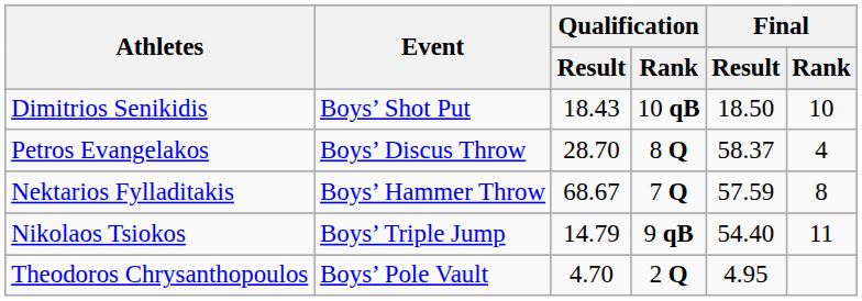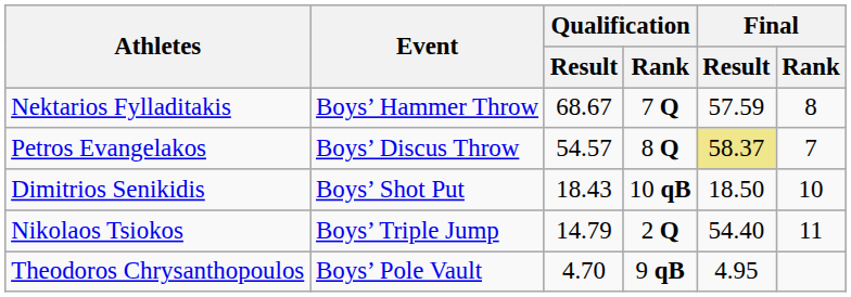rows swapped: Dimitrios Senikidis <-> Nektarios Fylladitakis
Petros Evangelakos | Qualification / Result: 28.70 -> 54.57
Petros Evangelakos | Final / Result: no background -> khaki background
Petros Evangelakos | Final / Rank: 4 -> 7
Nikolaos Tsiokos | Qualification / Rank: 9 qB -> 2 Q
Theodoros Chrysanthopoulos | Qualification / Rank: 2 Q -> 9 qB
